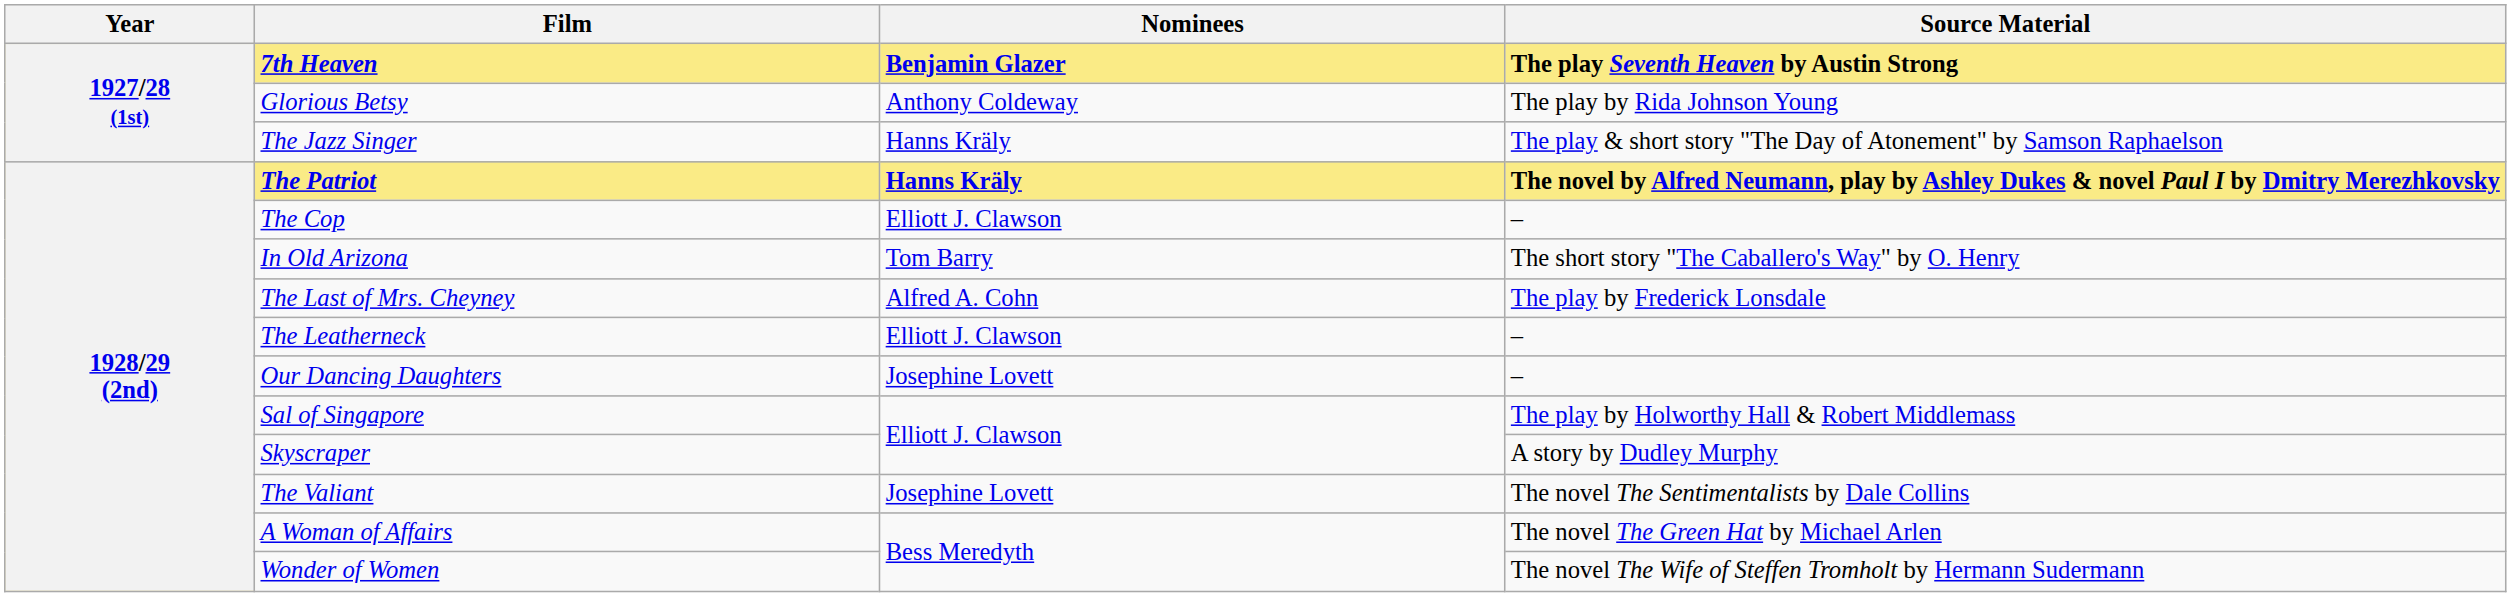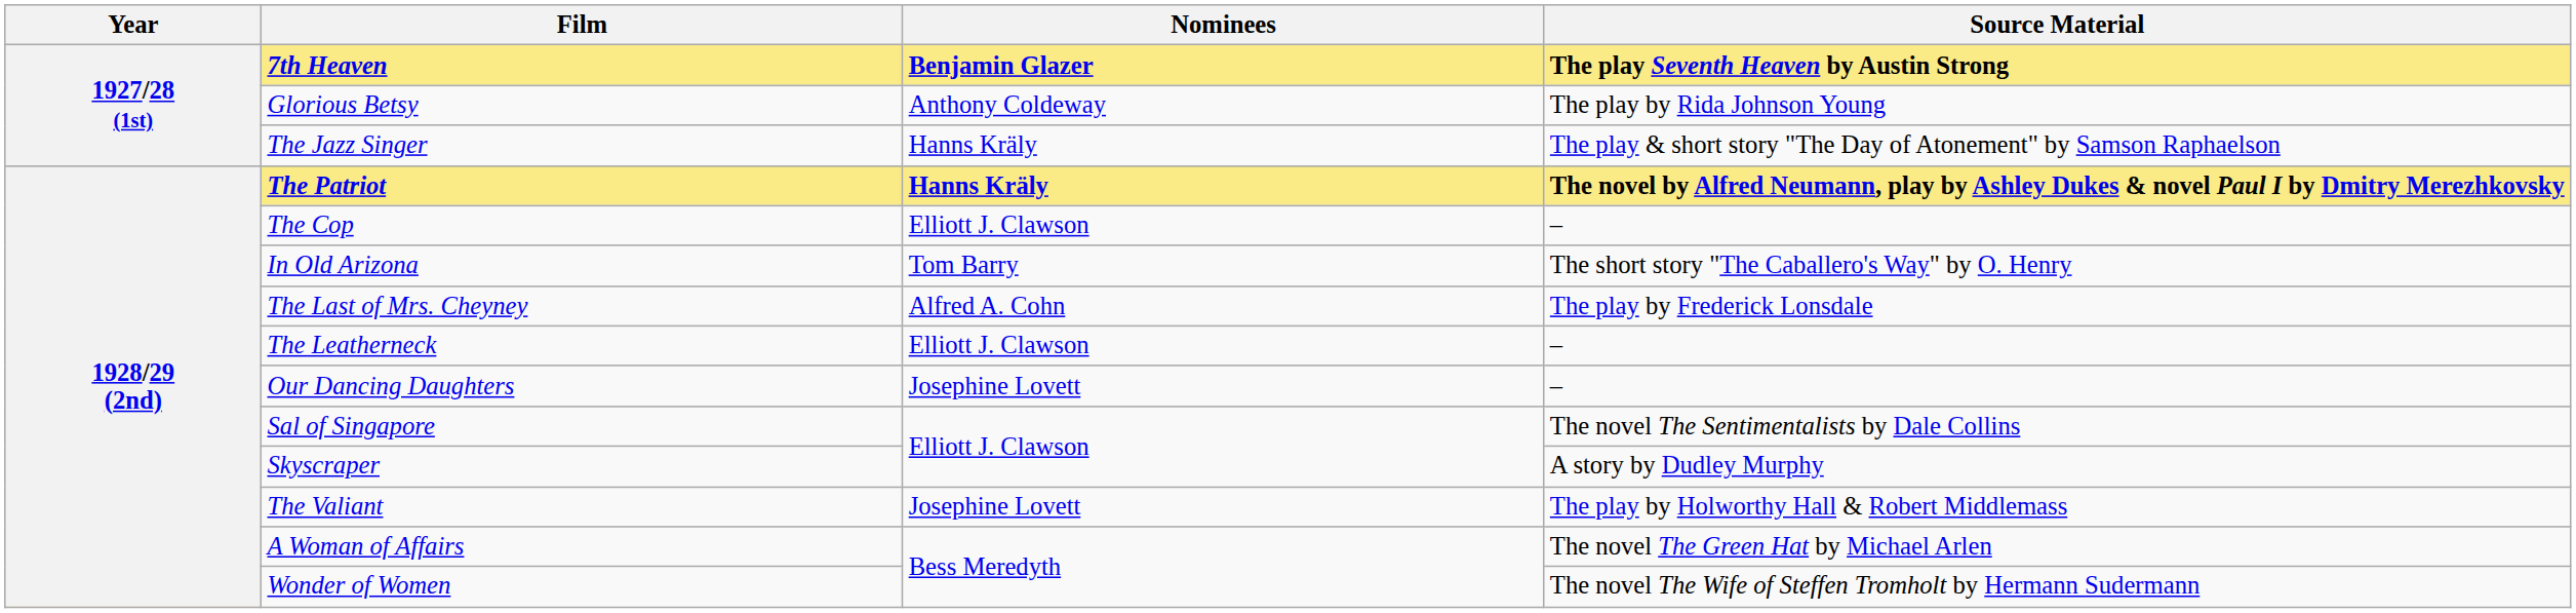Sal of Singapore | Source Material: The play by Holworthy Hall & Robert Middlemass -> The novel The Sentimentalists by Dale Collins
The Valiant | Source Material: The novel The Sentimentalists by Dale Collins -> The play by Holworthy Hall & Robert Middlemass
